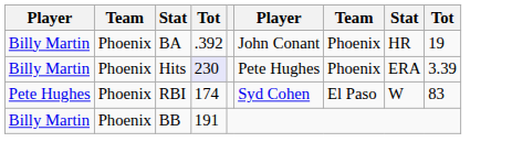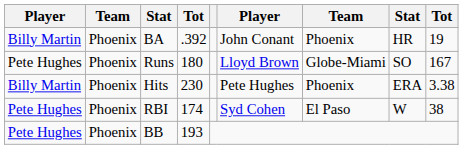+ row: Pete Hughes | Phoenix | Runs | 180 | Lloyd Brown | Globe-Miami | SO | 167
Hits | column 4: lavender background -> no background
Hits | column 9: 3.39 -> 3.38
RBI | column 9: 83 -> 38
BB | column 1: Billy Martin -> Pete Hughes
BB | column 4: 191 -> 193
